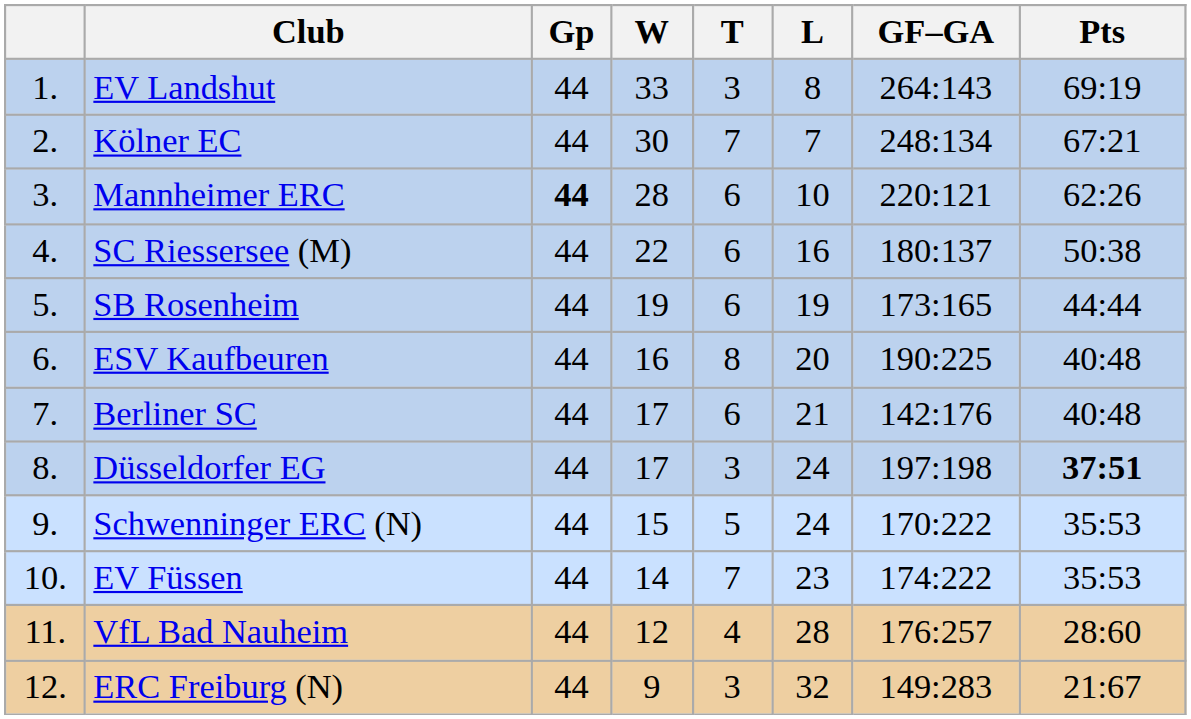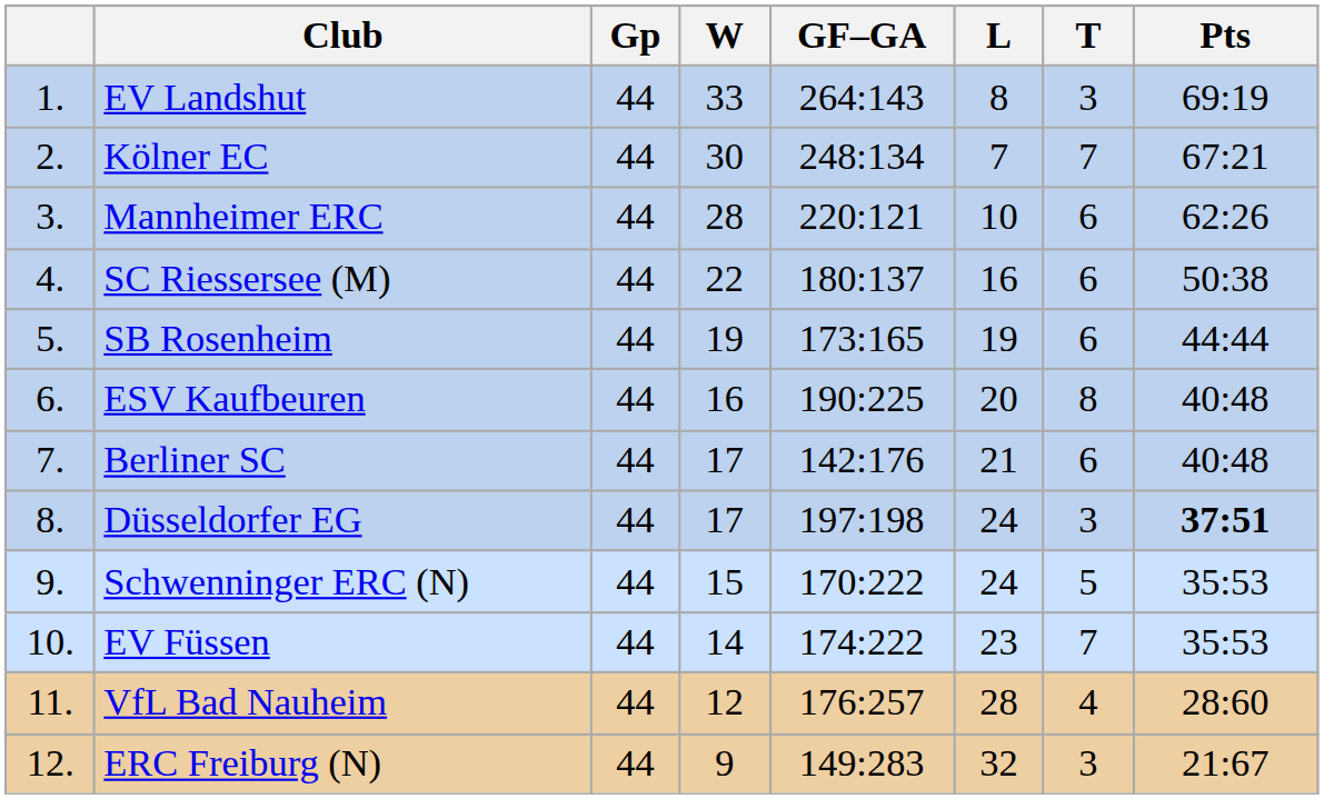columns swapped: T <-> GF–GA
Mannheimer ERC | Gp: bold -> normal
